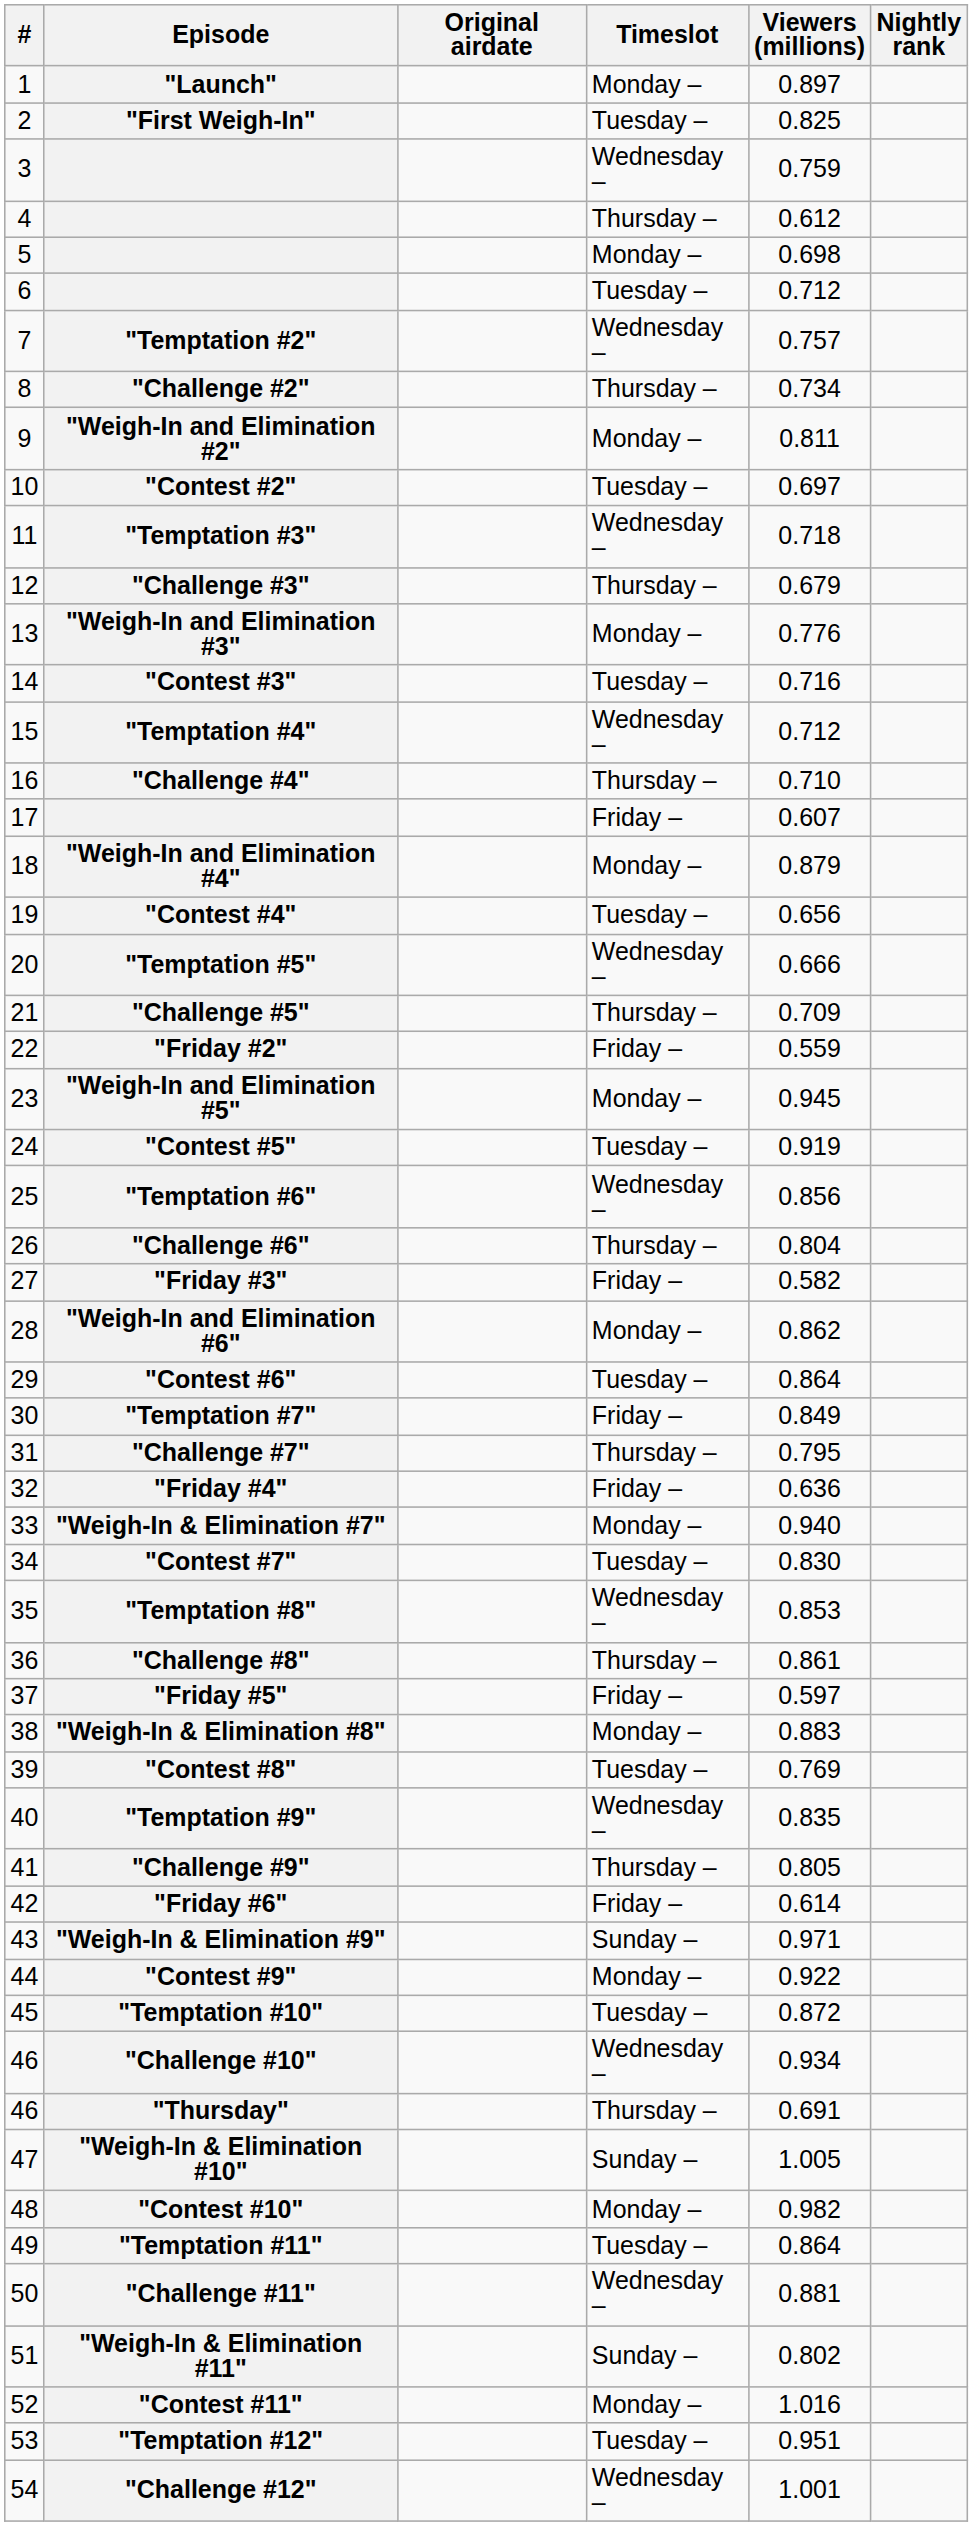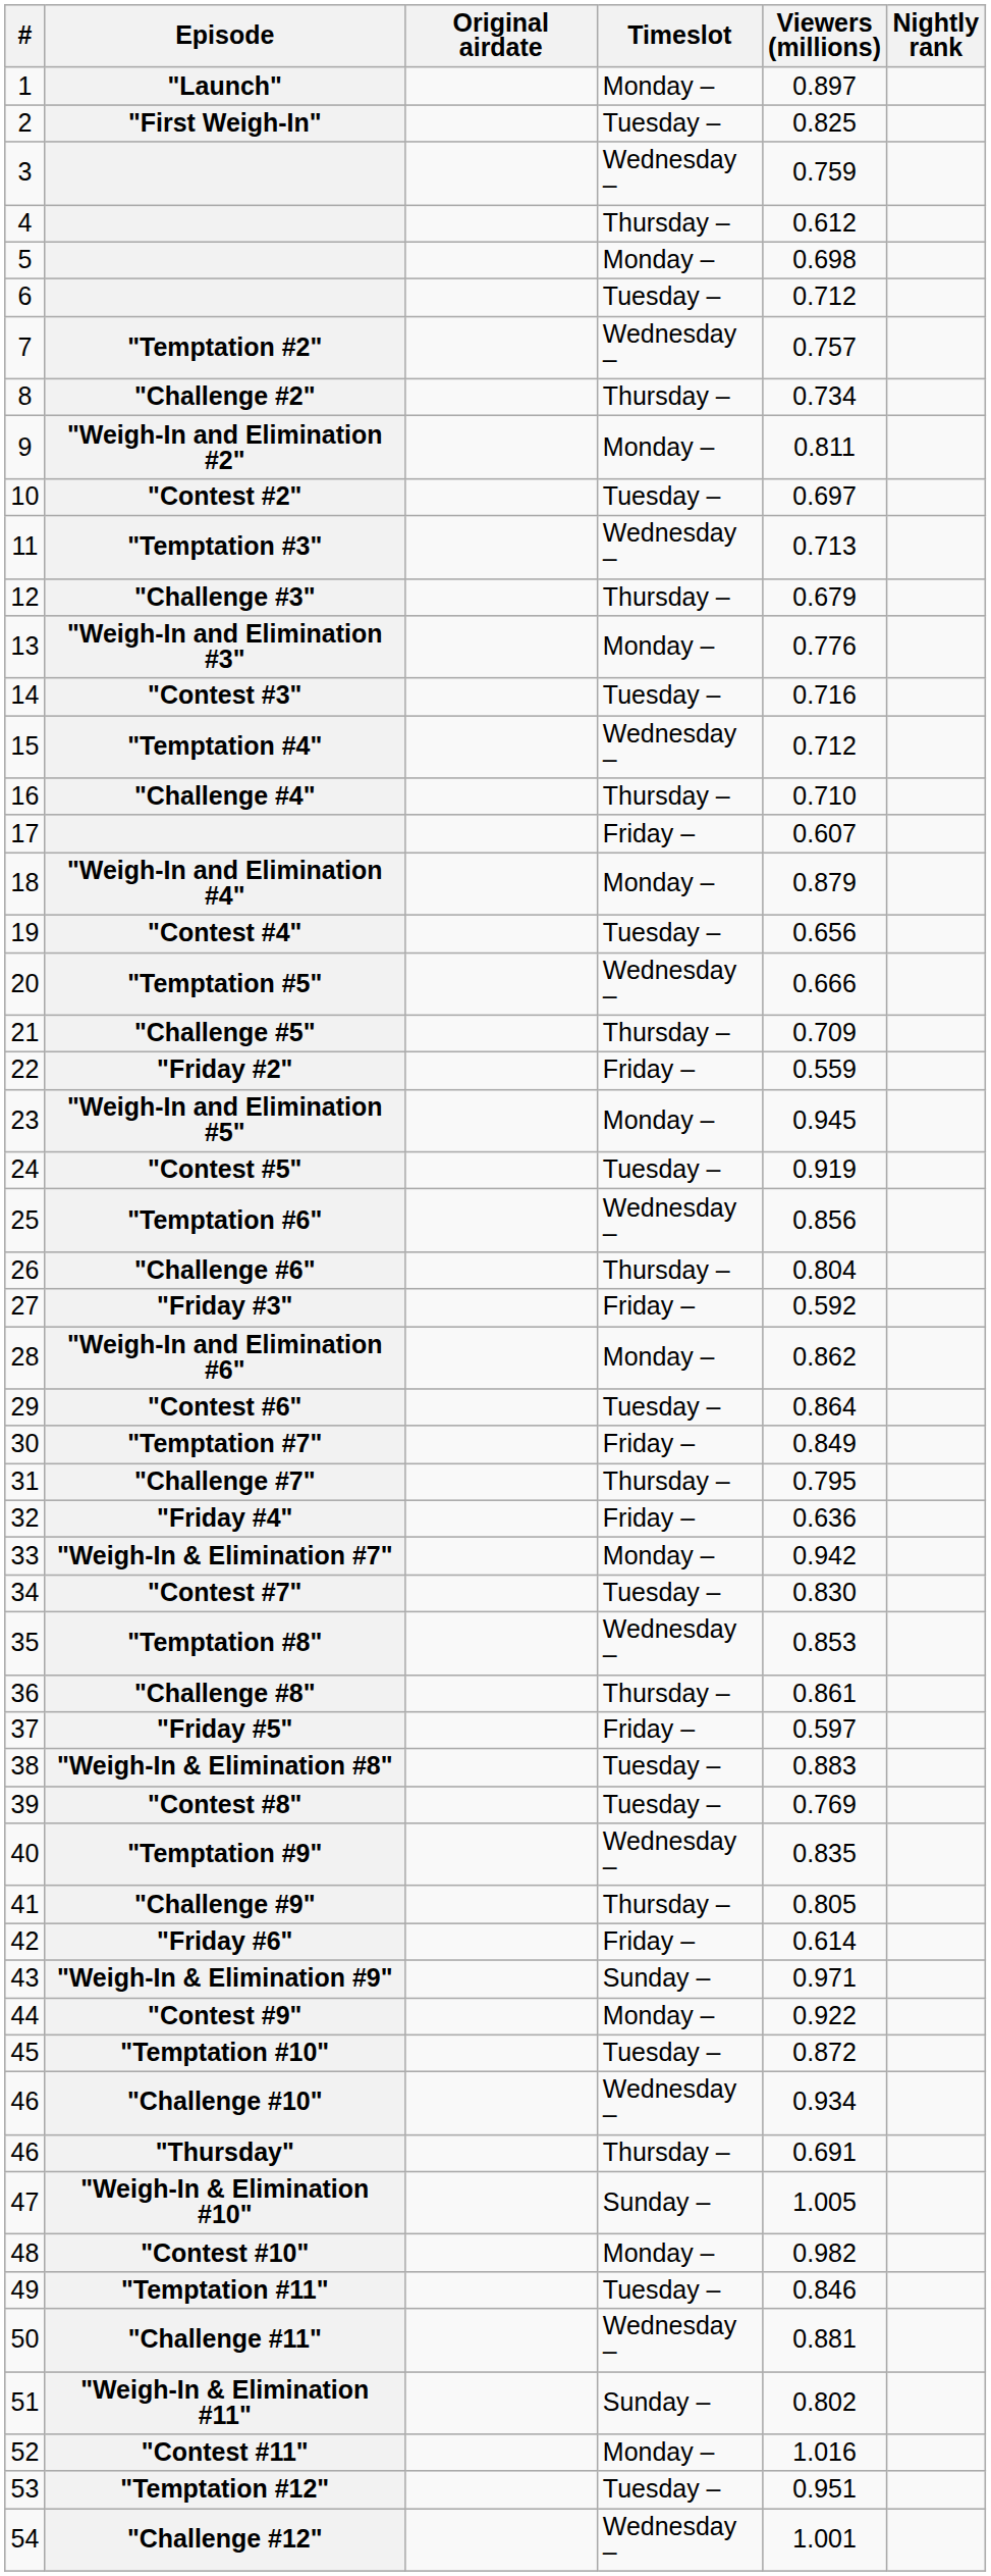"Temptation #3" | Viewers (millions): 0.718 -> 0.713
"Friday #3" | Viewers (millions): 0.582 -> 0.592
"Weigh-In & Elimination #7" | Viewers (millions): 0.940 -> 0.942
"Weigh-In & Elimination #8" | Timeslot: Monday – -> Tuesday –
"Temptation #11" | Viewers (millions): 0.864 -> 0.846
